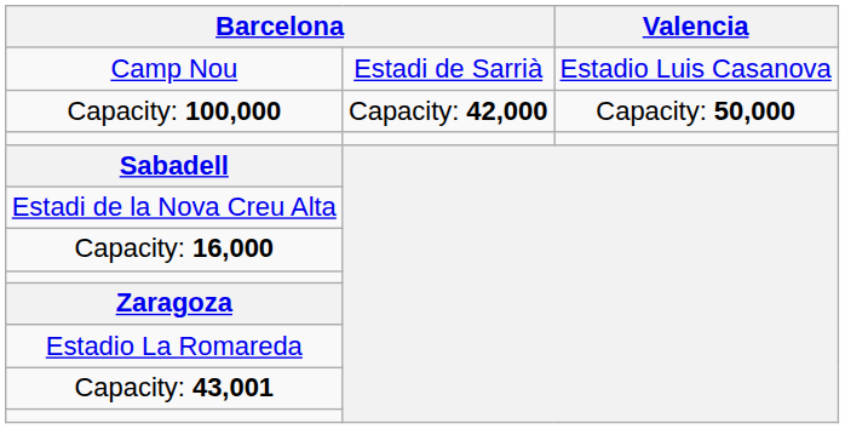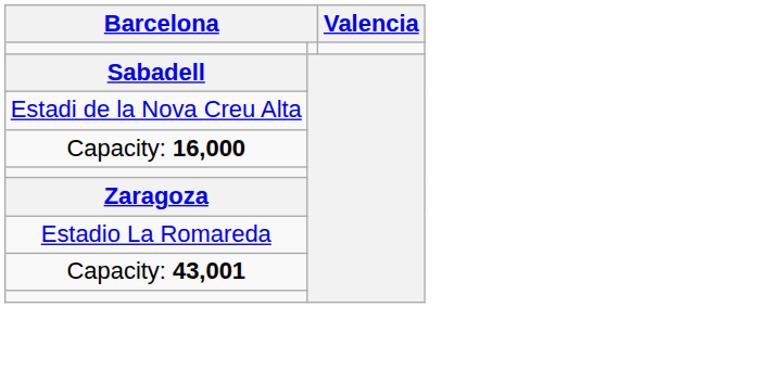- row: Camp Nou | Estadi de Sarrià | Estadio Luis Casanova
- row: Capacity: 100,000 | Capacity: 42,000 | Capacity: 50,000
